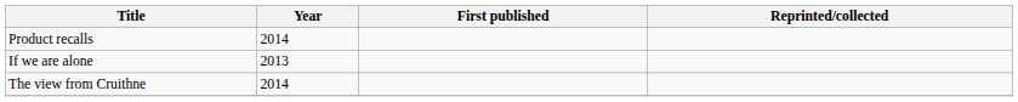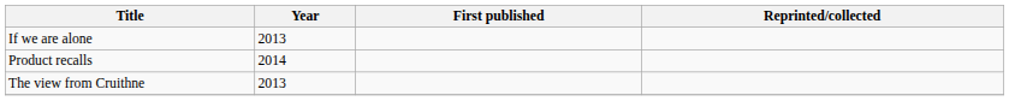rows swapped: If we are alone <-> Product recalls
The view from Cruithne | Year: 2014 -> 2013
